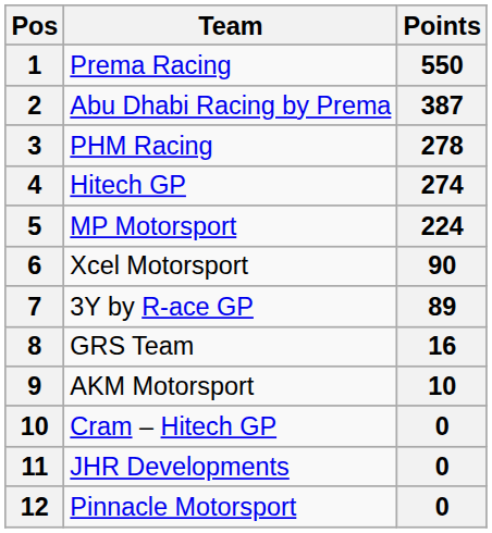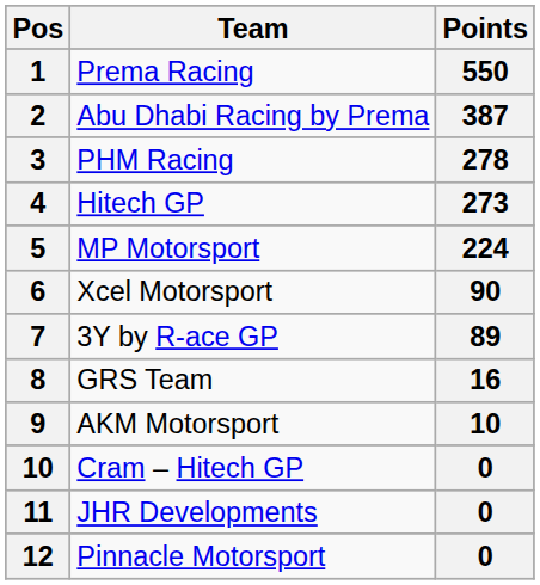Hitech GP | Points: 274 -> 273
